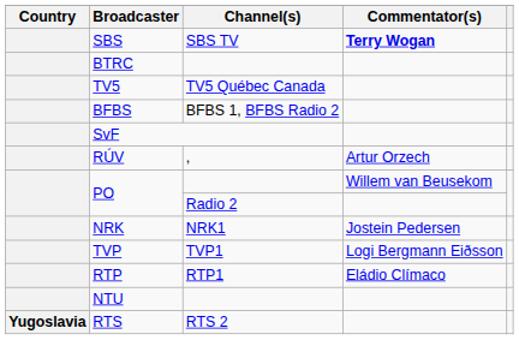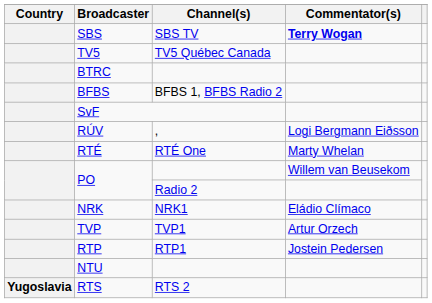rows swapped: BTRC <-> TV5
RÚV | Commentator(s): Artur Orzech -> Logi Bergmann Eiðsson
+ row: RTÉ | RTÉ One | Marty Whelan
NRK | Commentator(s): Jostein Pedersen -> Eládio Clímaco
TVP | Commentator(s): Logi Bergmann Eiðsson -> Artur Orzech
RTP | Commentator(s): Eládio Clímaco -> Jostein Pedersen
